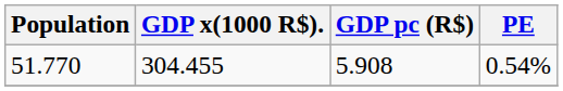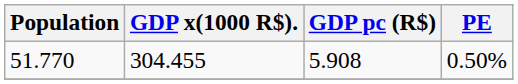51.770 | PE: 0.54% -> 0.50%
